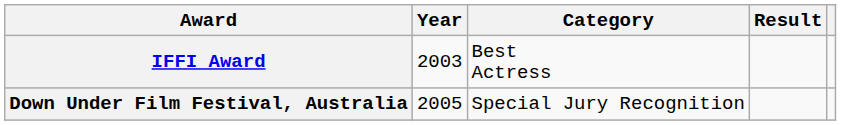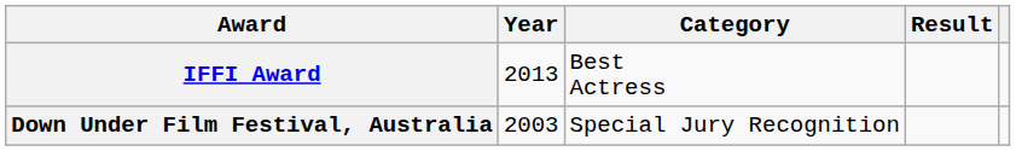IFFI Award | Year: 2003 -> 2013
Down Under Film Festival, Australia | Year: 2005 -> 2003
